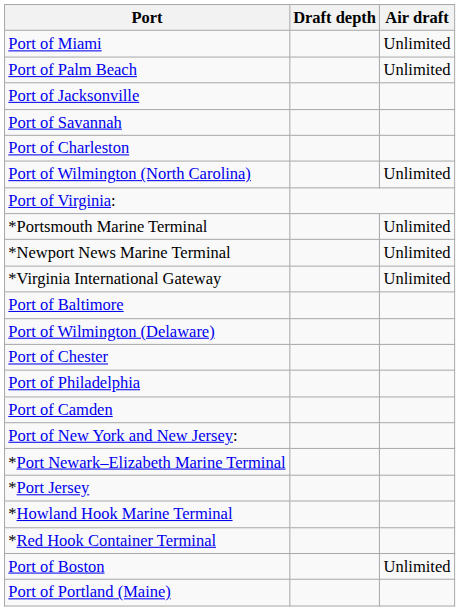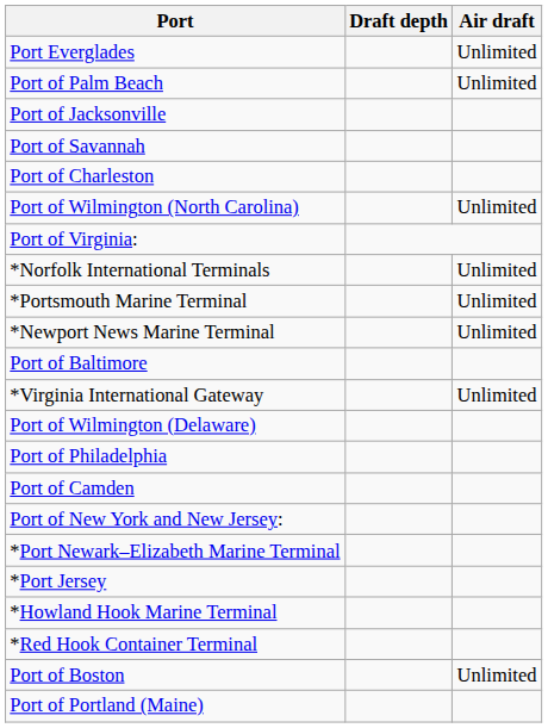- row: Port of Miami | Unlimited
+ row: Port Everglades | Unlimited
+ row: *Norfolk International Terminals | Unlimited
rows swapped: *Virginia International Gateway <-> Port of Baltimore
- row: Port of Chester
